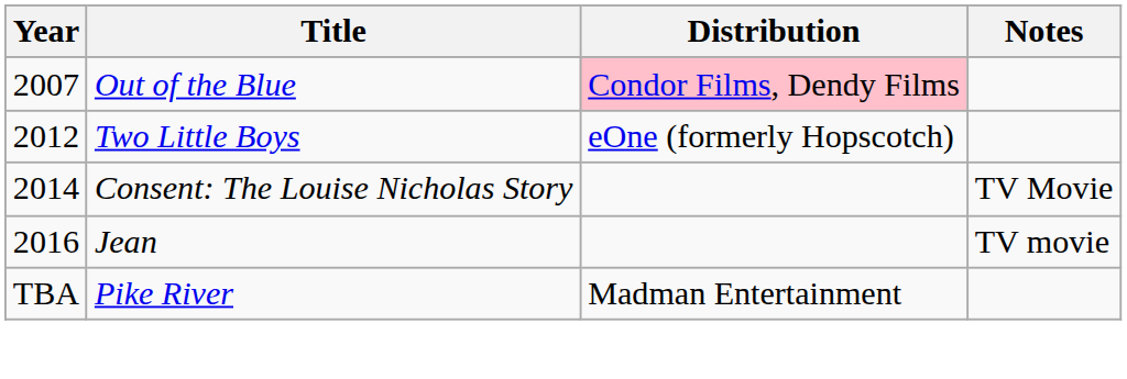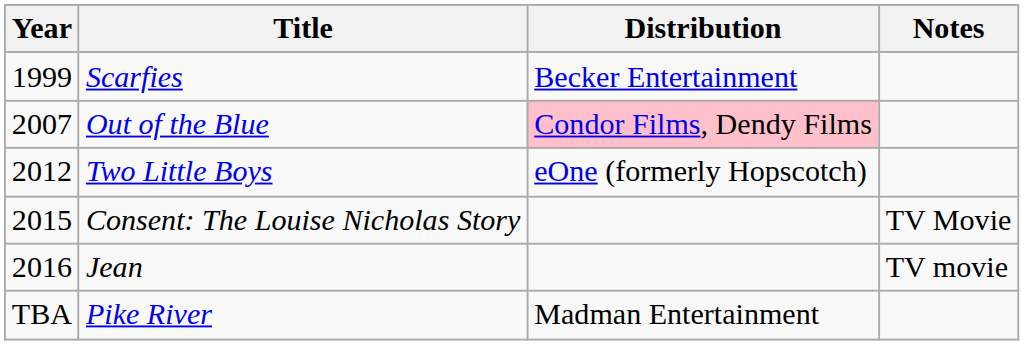+ row: 1999 | Scarfies | Becker Entertainment
Consent: The Louise Nicholas Story | Year: 2014 -> 2015
